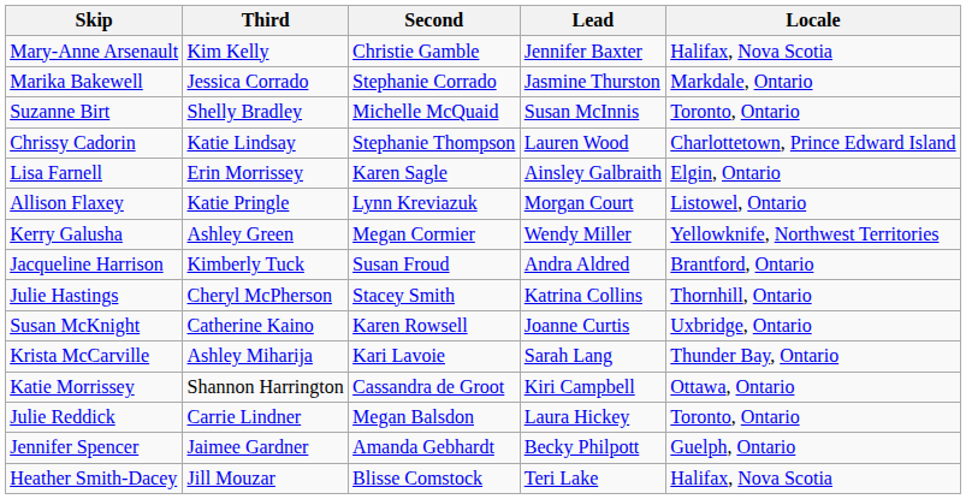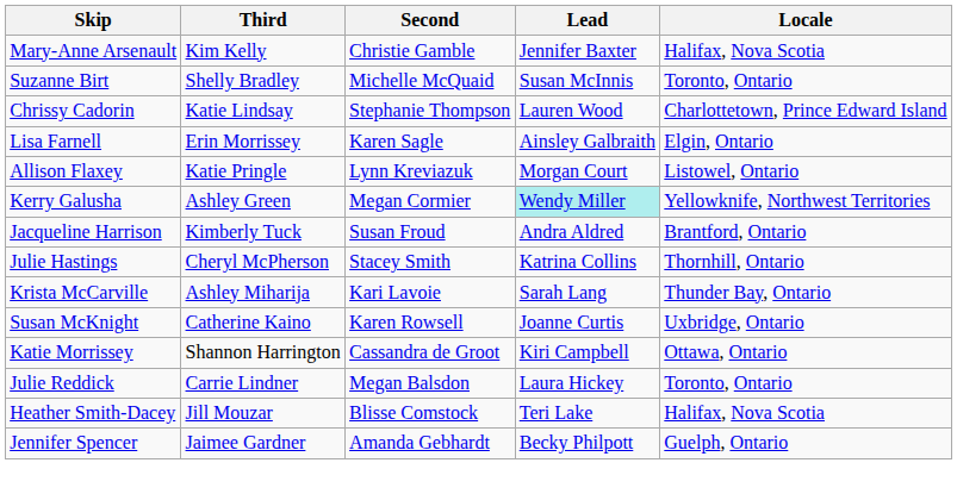- row: Marika Bakewell | Jessica Corrado | Stephanie Corrado | Jasmine Thurston | Markdale, Ontario
Kerry Galusha | Lead: no background -> paleturquoise background
rows swapped: Krista McCarville <-> Susan McKnight
rows swapped: Heather Smith-Dacey <-> Jennifer Spencer
